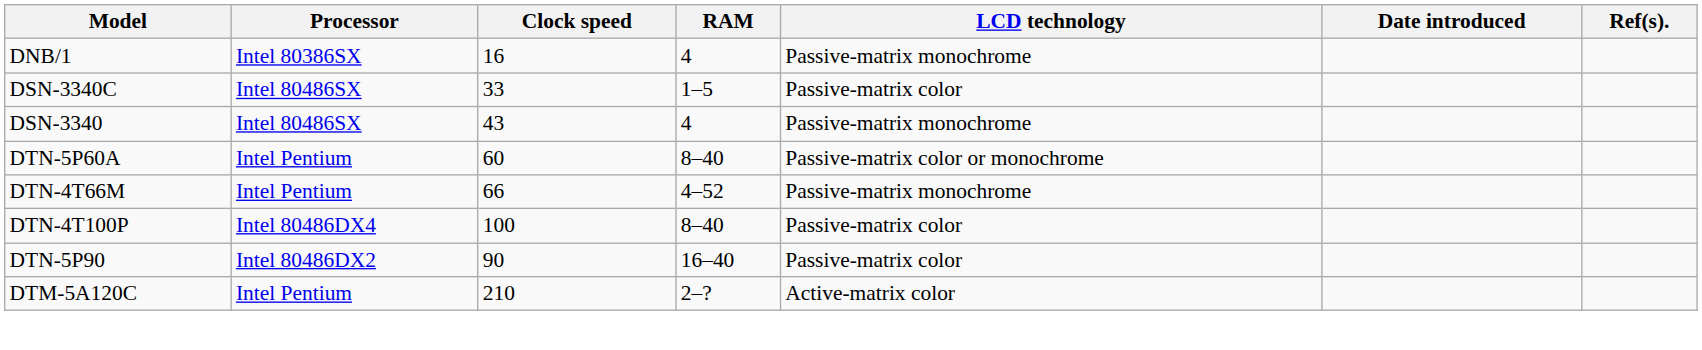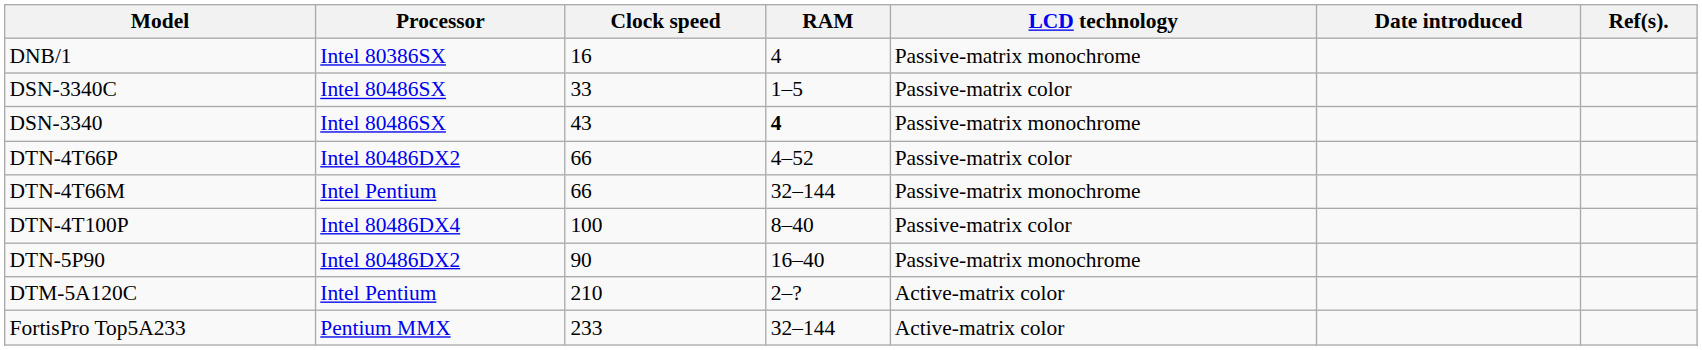DSN-3340 | RAM: normal -> bold
- row: DTN-5P60A | Intel Pentium | 60 | 8–40 | Passive-matrix color or monochrome
+ row: DTN-4T66P | Intel 80486DX2 | 66 | 4–52 | Passive-matrix color
DTN-4T66M | RAM: 4–52 -> 32–144
DTN-5P90 | LCD technology: Passive-matrix color -> Passive-matrix monochrome
+ row: FortisPro Top5A233 | Pentium MMX | 233 | 32–144 | Active-matrix color
